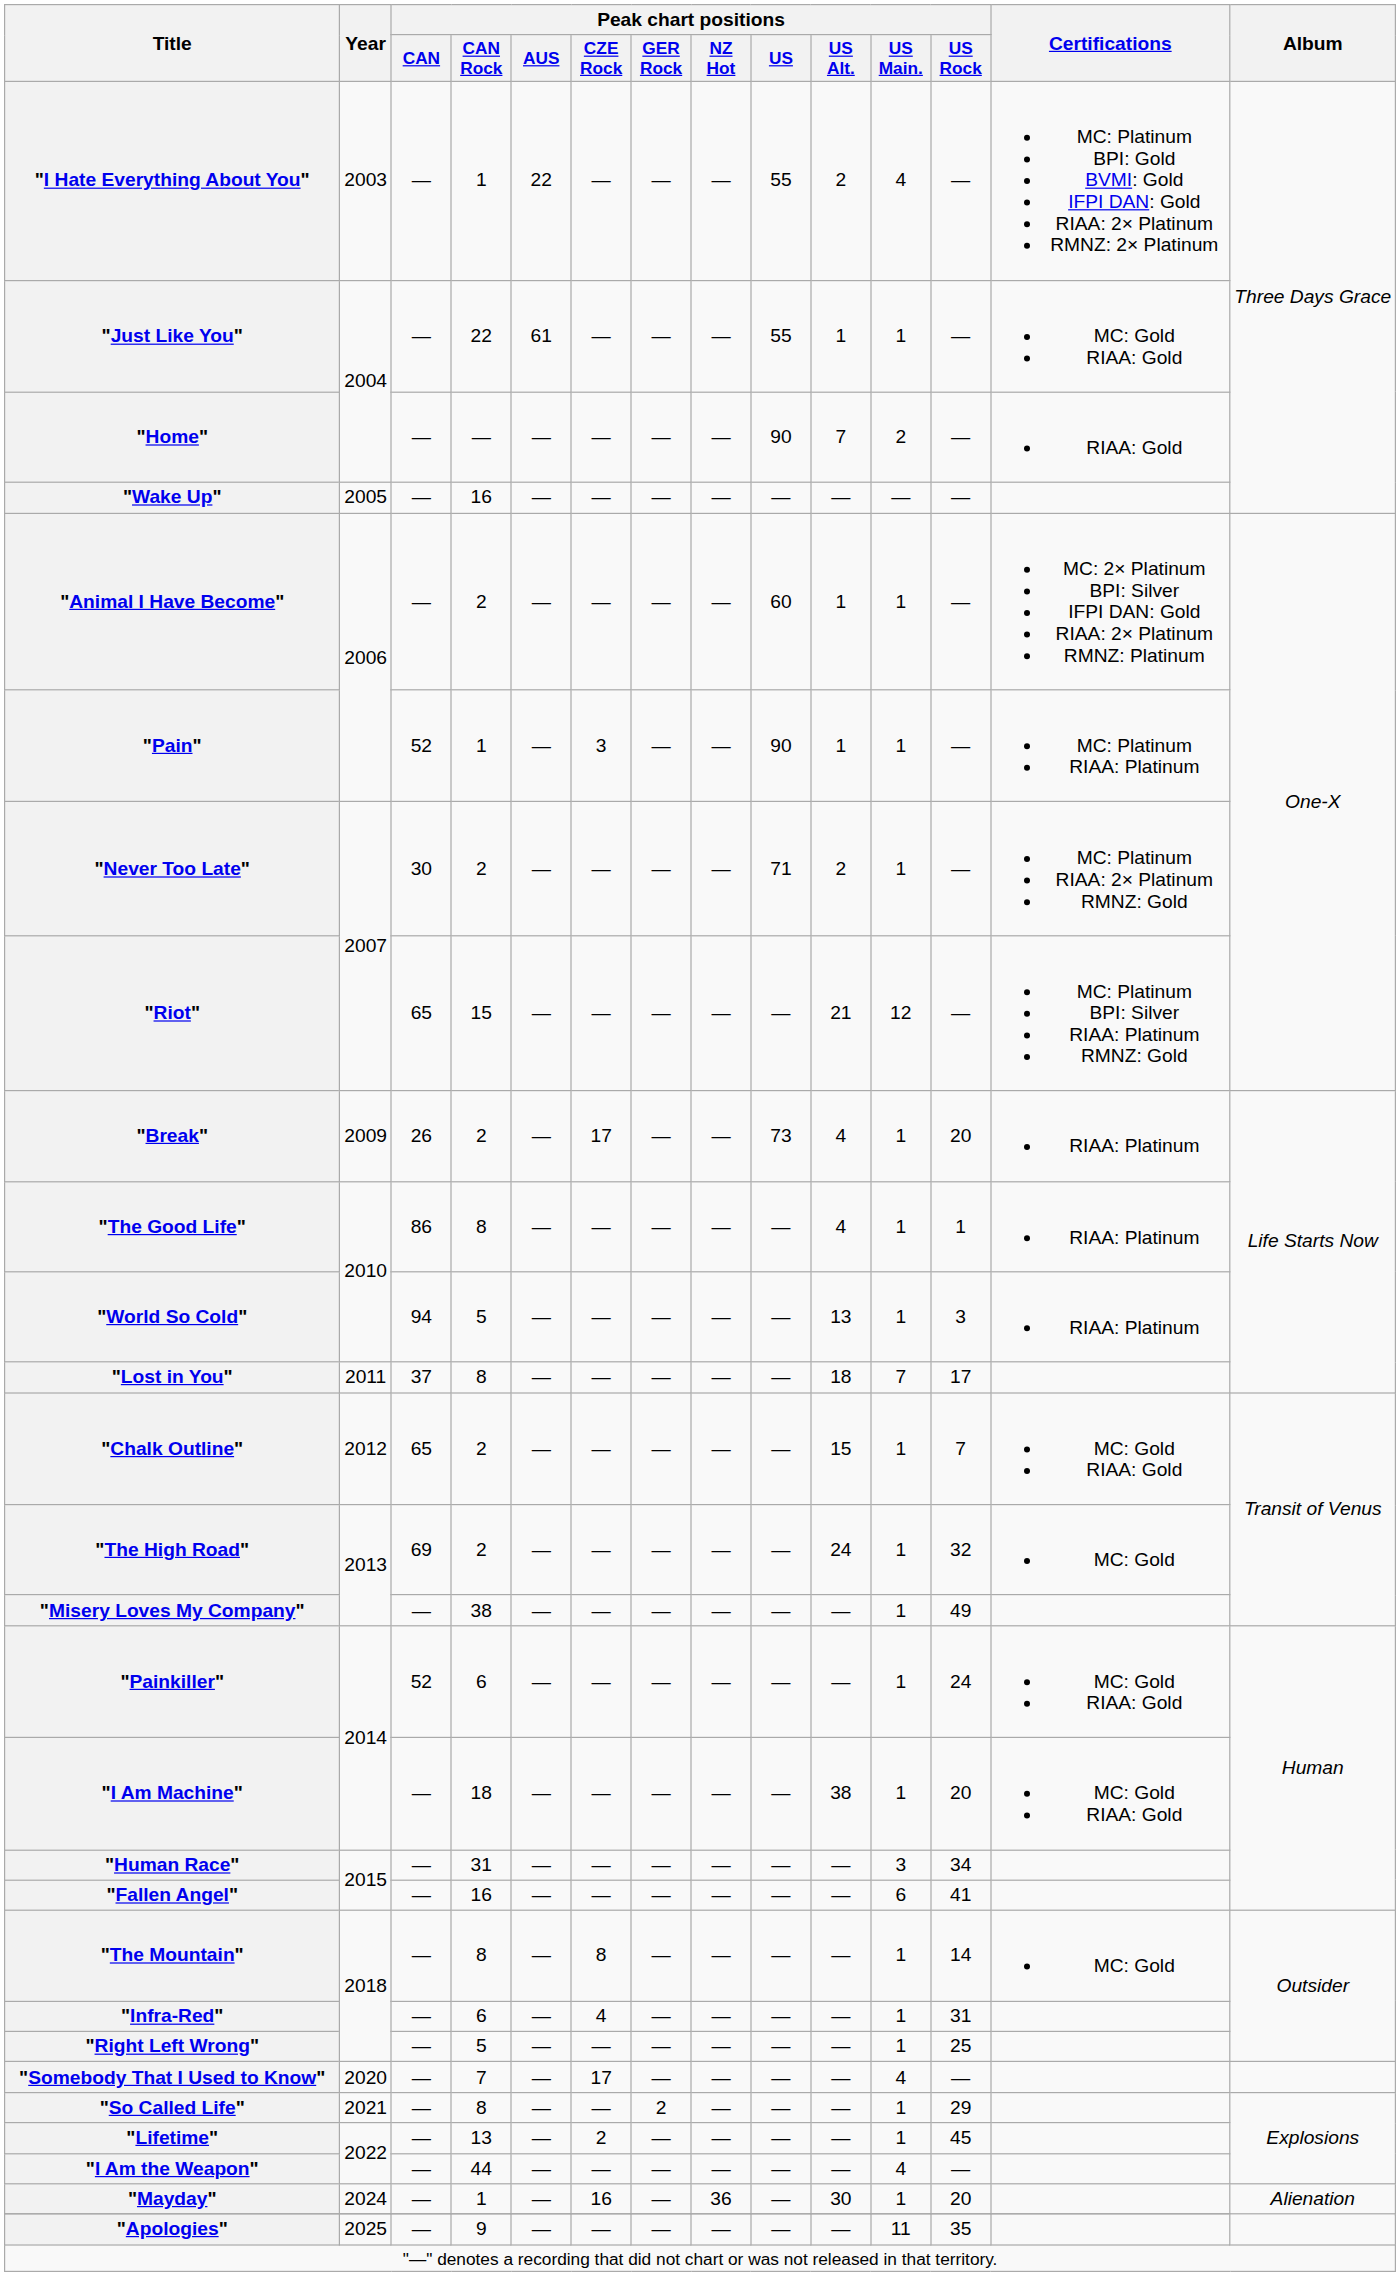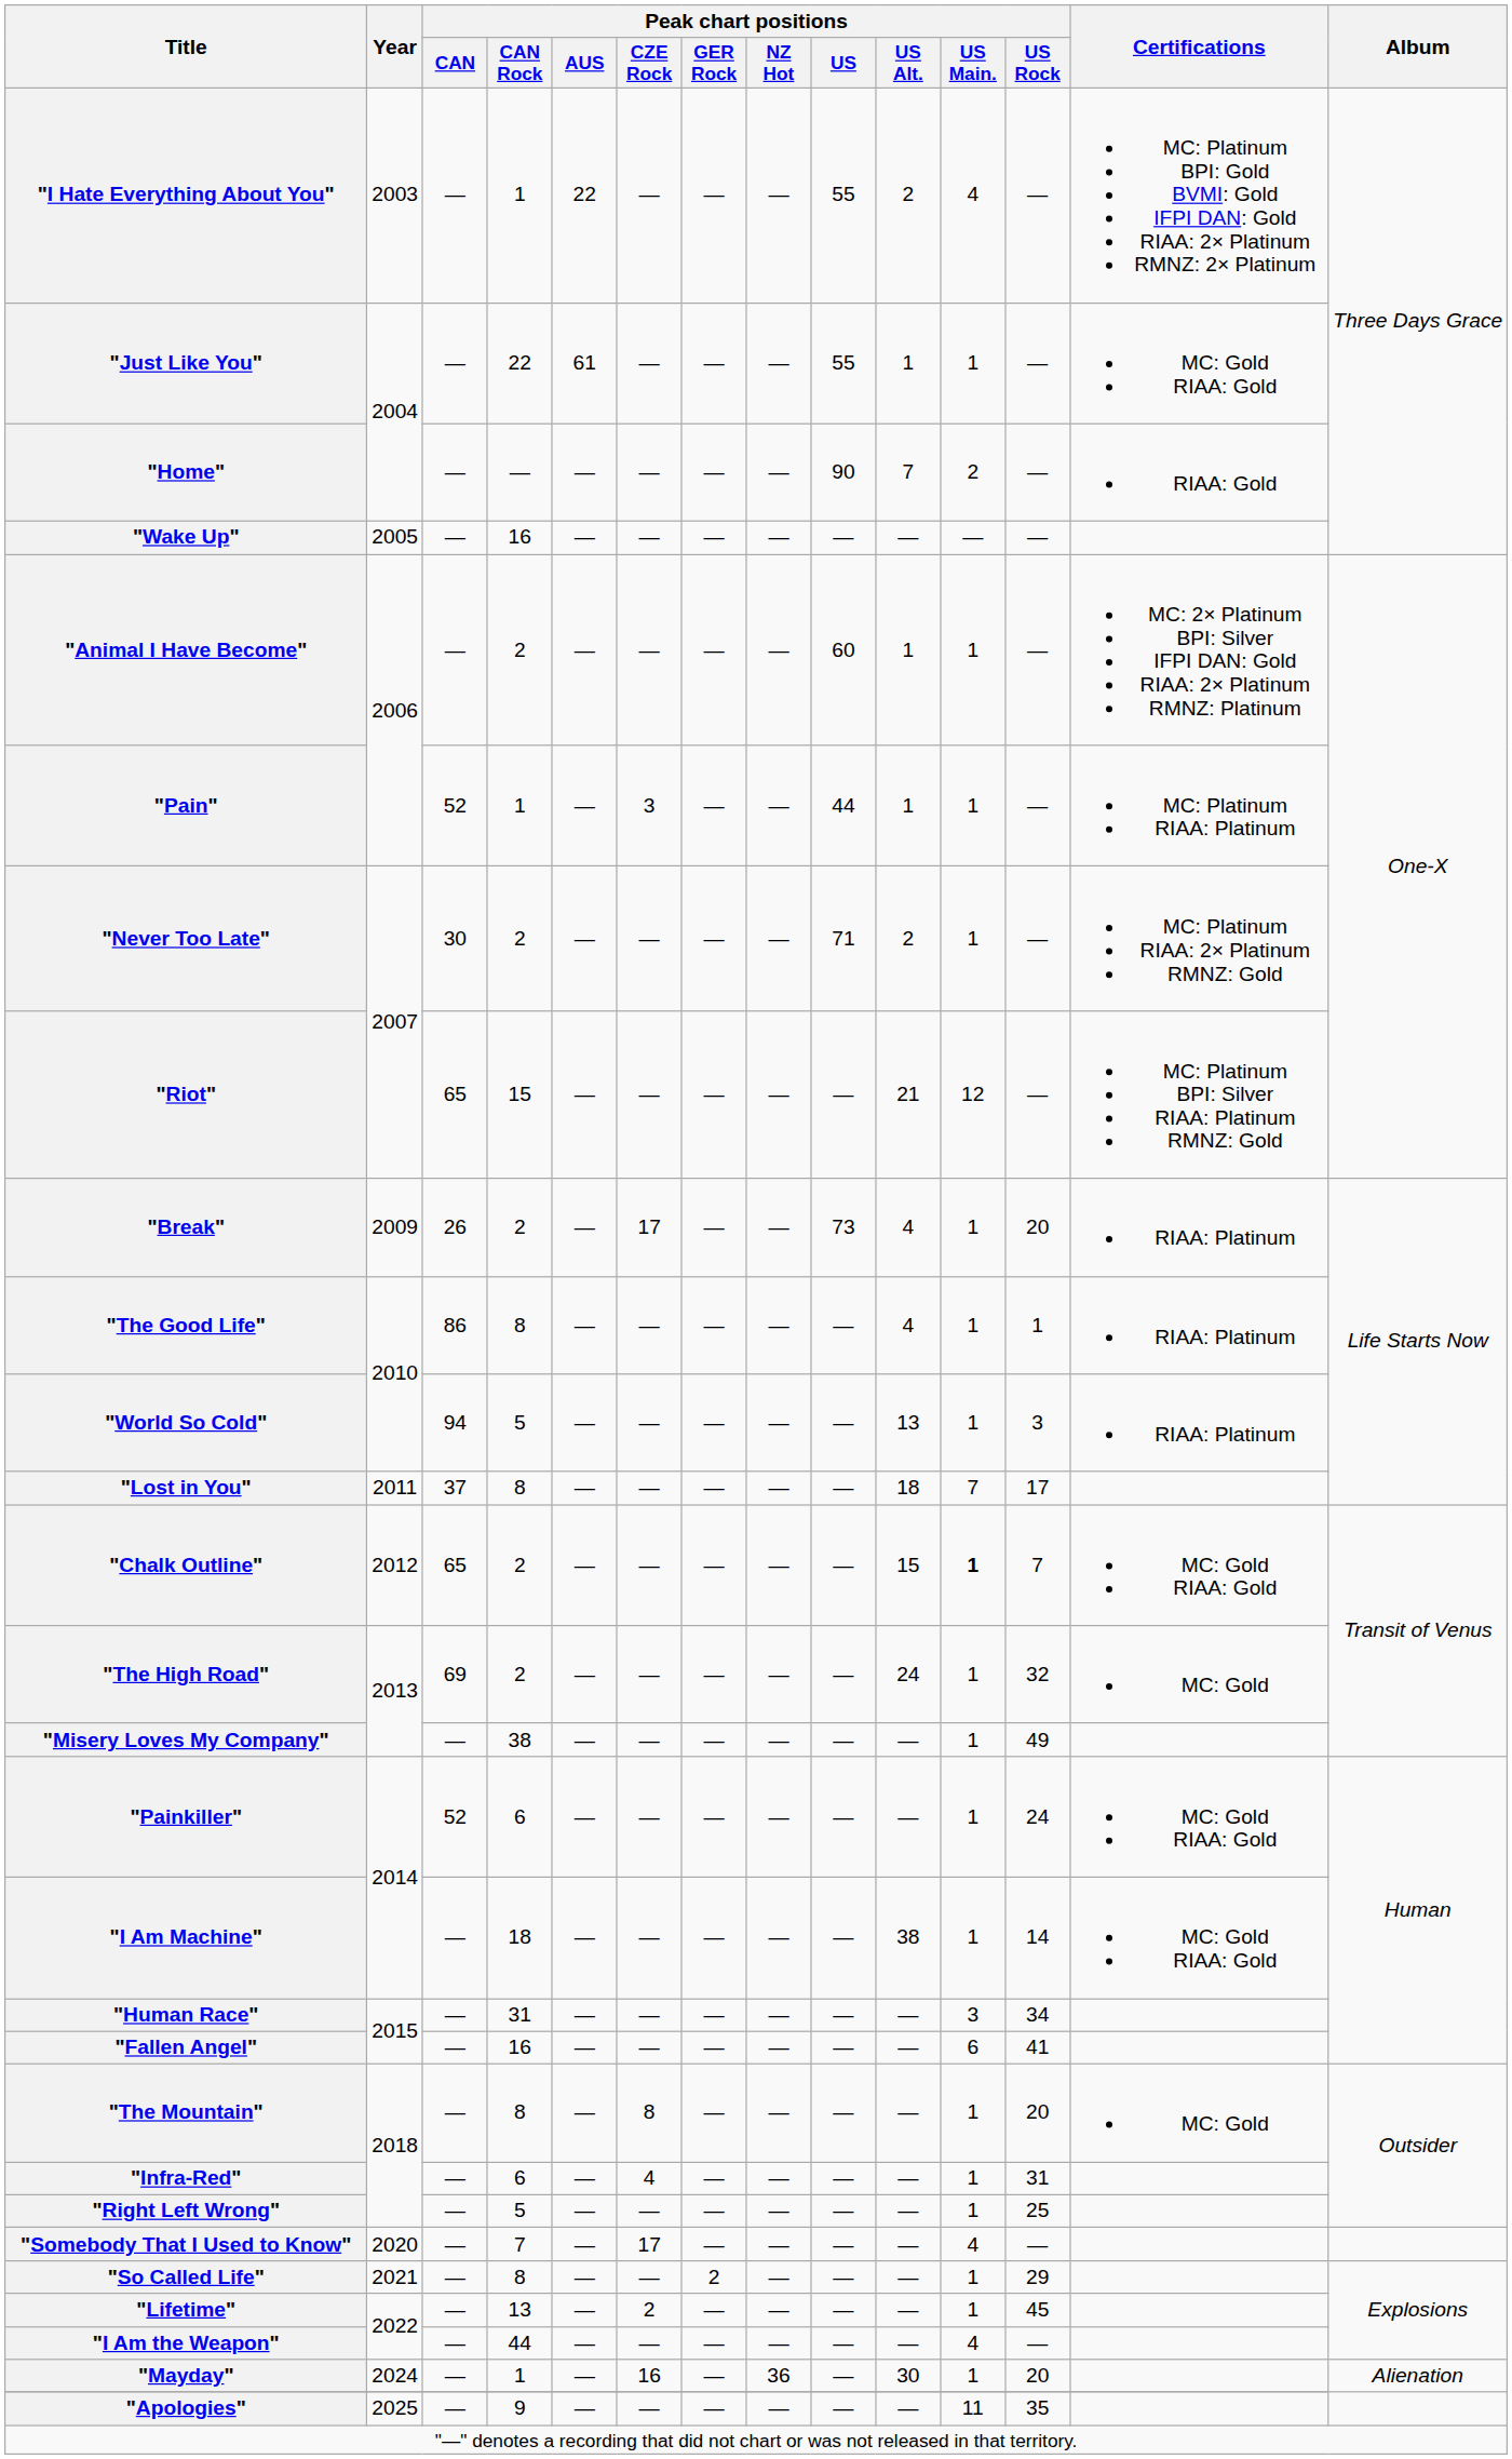"Pain" | Peak chart positions / US: 90 -> 44
"Chalk Outline" | Peak chart positions / US Main.: normal -> bold
"I Am Machine" | Peak chart positions / US Rock: 20 -> 14
"The Mountain" | Peak chart positions / US Rock: 14 -> 20
